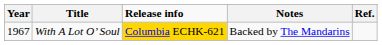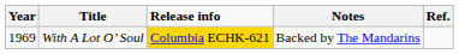With A Lot O’ Soul | Year: 1967 -> 1969
